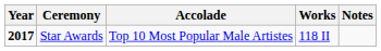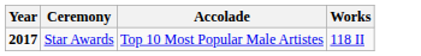- column: Notes
